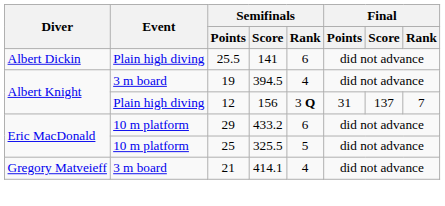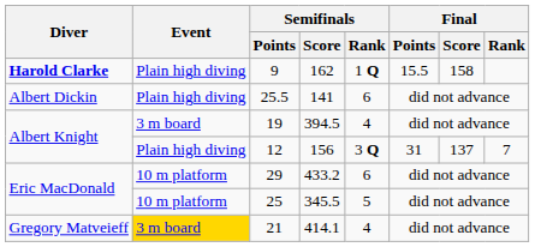+ row: Harold Clarke | Plain high diving | 9 | 162 | 1 Q | 15.5 | 158
25 | Semifinals / Score: 325.5 -> 345.5
21 | Event: no background -> gold background
